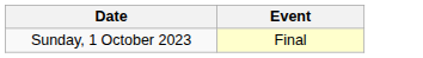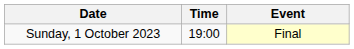+ column: Time | 19:00
